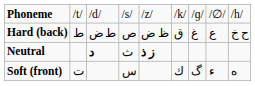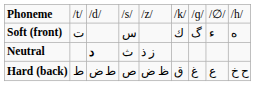rows swapped: Soft (front) <-> Hard (back)
Neutral | column 5: bold -> normal
